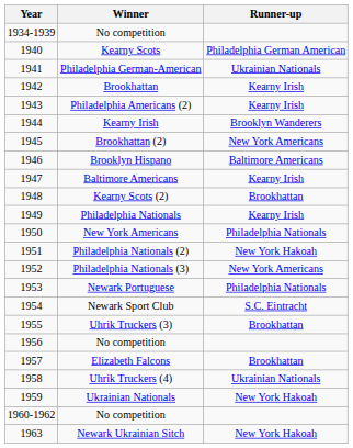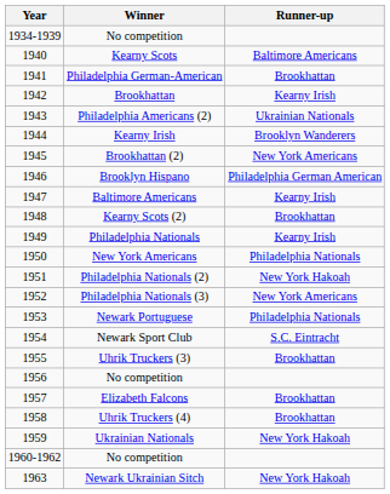Kearny Scots | Runner-up: Philadelphia German American -> Baltimore Americans
Philadelphia German-American | Runner-up: Ukrainian Nationals -> Brookhattan
Philadelphia Americans (2) | Runner-up: Kearny Irish -> Ukrainian Nationals
Brooklyn Hispano | Runner-up: Baltimore Americans -> Philadelphia German American
Uhrik Truckers (4) | Runner-up: Ukrainian Nationals -> Brookhattan
